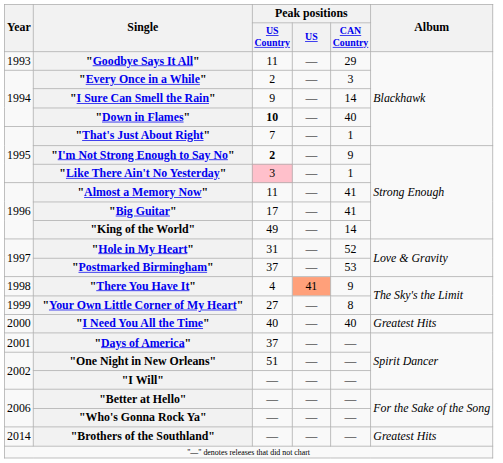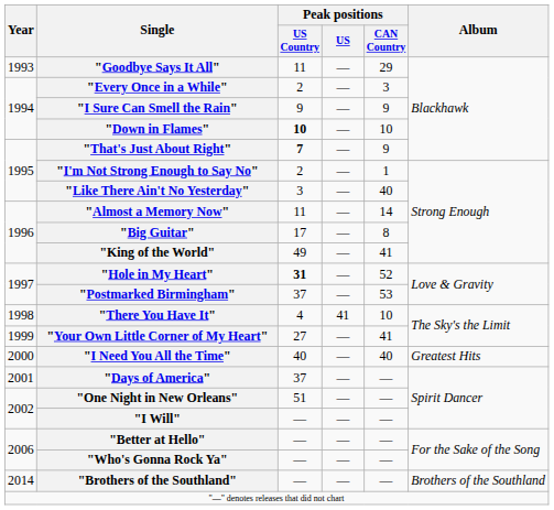"I Sure Can Smell the Rain" | Peak positions / CAN Country: 14 -> 9
"Down in Flames" | Peak positions / CAN Country: 40 -> 10
"That's Just About Right" | Peak positions / US Country: normal -> bold
"That's Just About Right" | Peak positions / CAN Country: 1 -> 9
"I'm Not Strong Enough to Say No" | Peak positions / US Country: bold -> normal
"I'm Not Strong Enough to Say No" | Peak positions / CAN Country: 9 -> 1
"Like There Ain't No Yesterday" | Peak positions / US Country: pink background -> no background
"Like There Ain't No Yesterday" | Peak positions / CAN Country: 1 -> 40
"Almost a Memory Now" | Peak positions / CAN Country: 41 -> 14
"Big Guitar" | Peak positions / CAN Country: 41 -> 8
"King of the World" | Peak positions / CAN Country: 14 -> 41
"Hole in My Heart" | Peak positions / US Country: normal -> bold
"There You Have It" | Peak positions / US: lightsalmon background -> no background
"There You Have It" | Peak positions / CAN Country: 9 -> 10
"Your Own Little Corner of My Heart" | Peak positions / CAN Country: 8 -> 41
"Brothers of the Southland" | Album: Greatest Hits -> Brothers of the Southland
